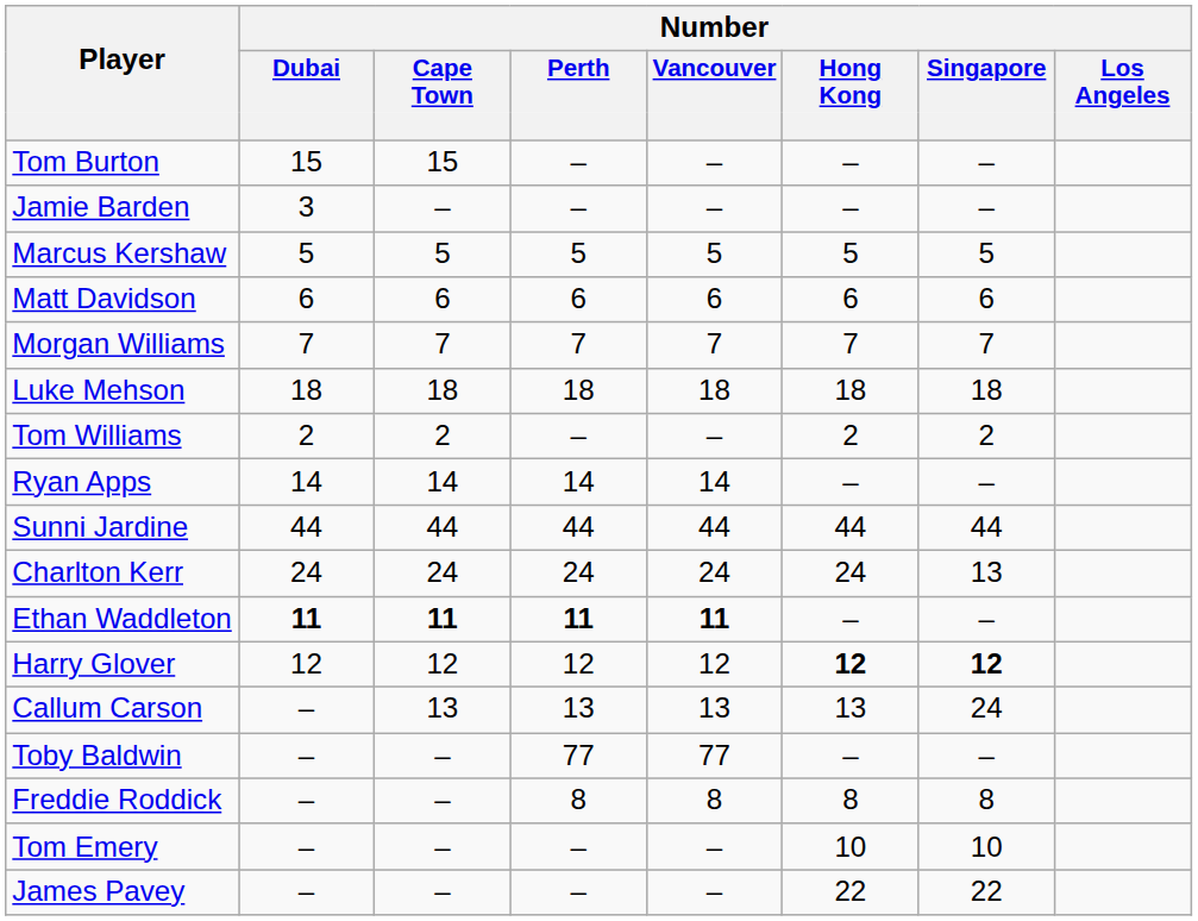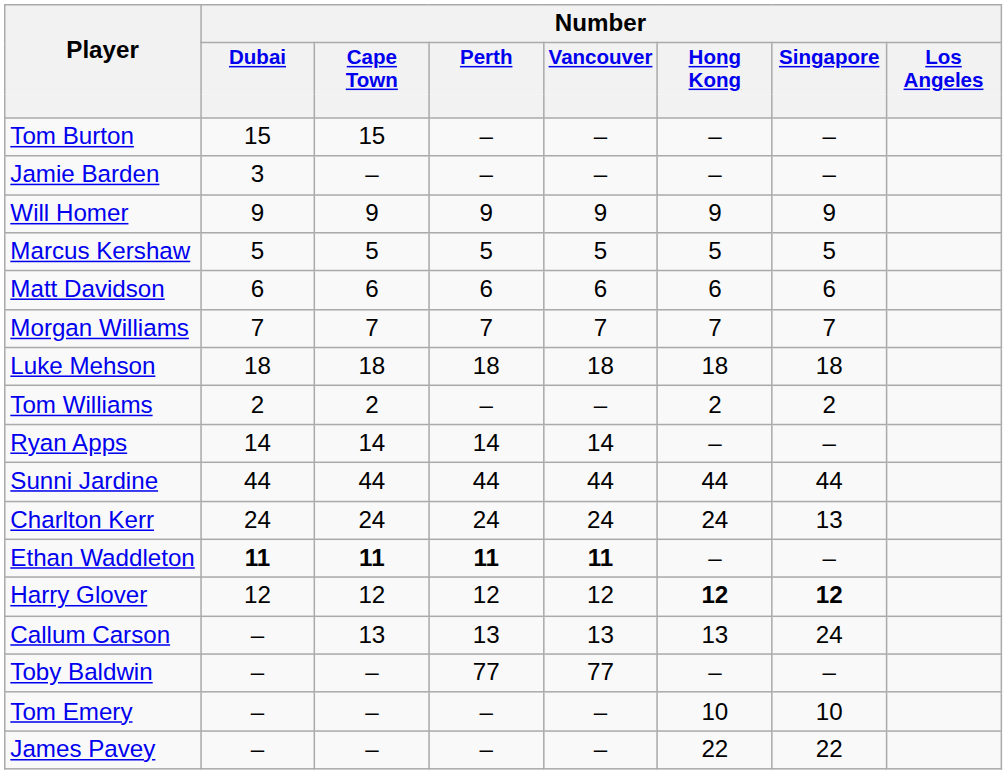+ row: Will Homer | 9 | 9 | 9 | 9 | 9 | 9
- row: Freddie Roddick | – | – | 8 | 8 | 8 | 8
